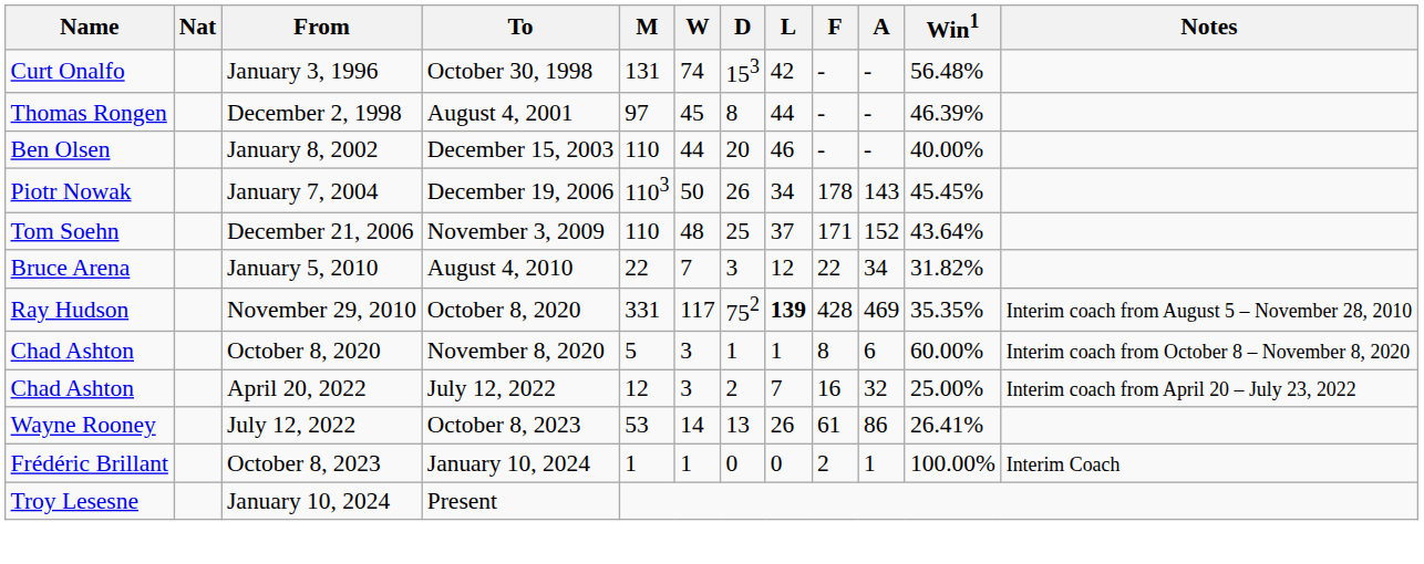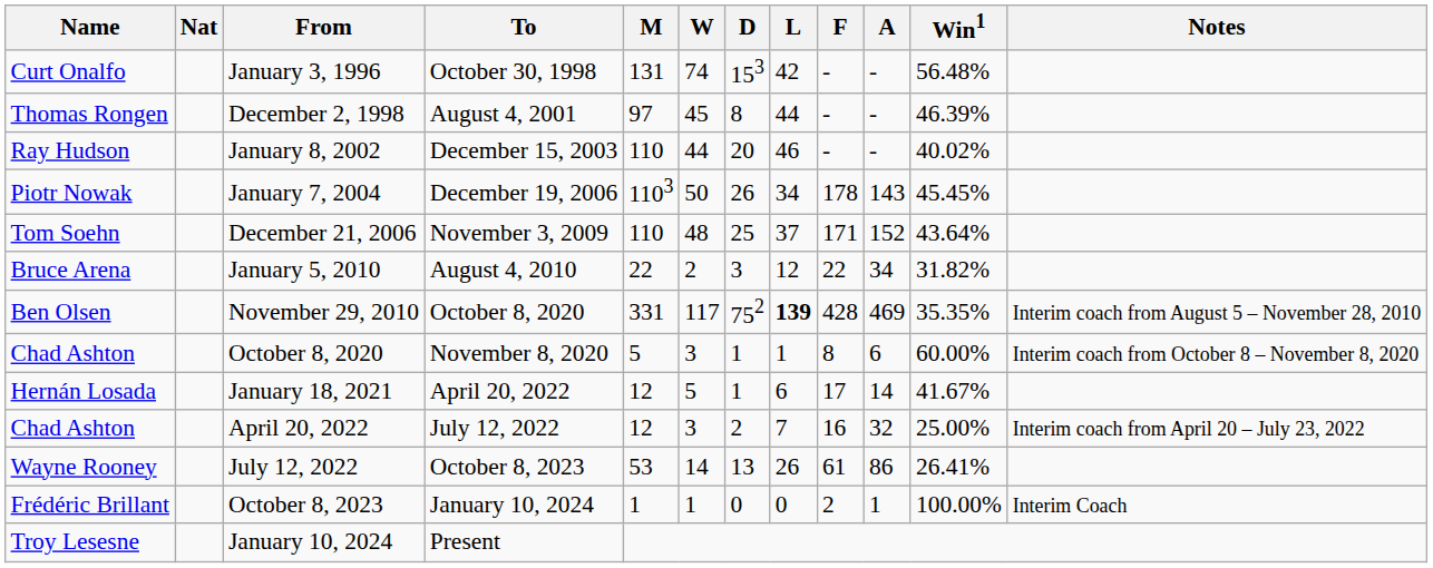January 8, 2002 | Name: Ben Olsen -> Ray Hudson
January 8, 2002 | Win1: 40.00% -> 40.02%
January 5, 2010 | W: 7 -> 2
November 29, 2010 | Name: Ray Hudson -> Ben Olsen
+ row: Hernán Losada | January 18, 2021 | April 20, 2022 | 12 | 5 | 1 | 6 | 17 | 14 | 41.67%
